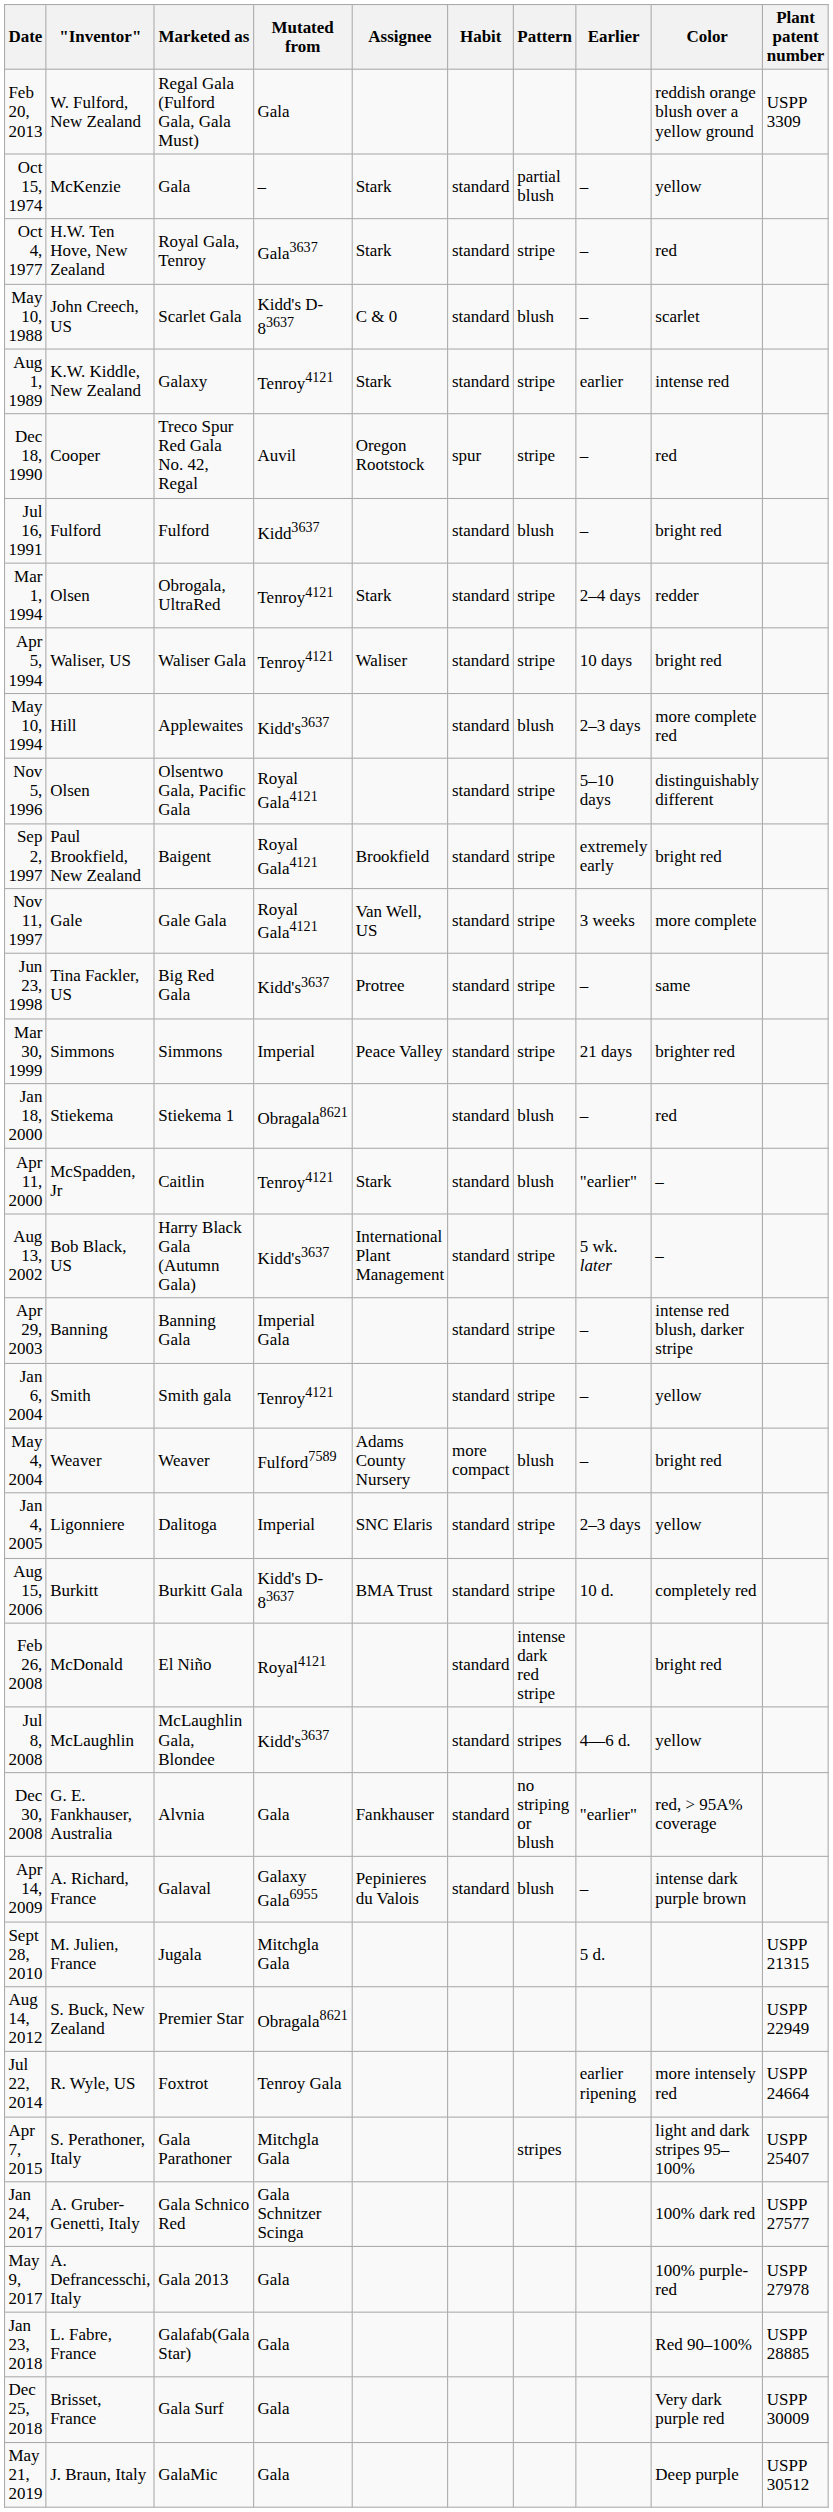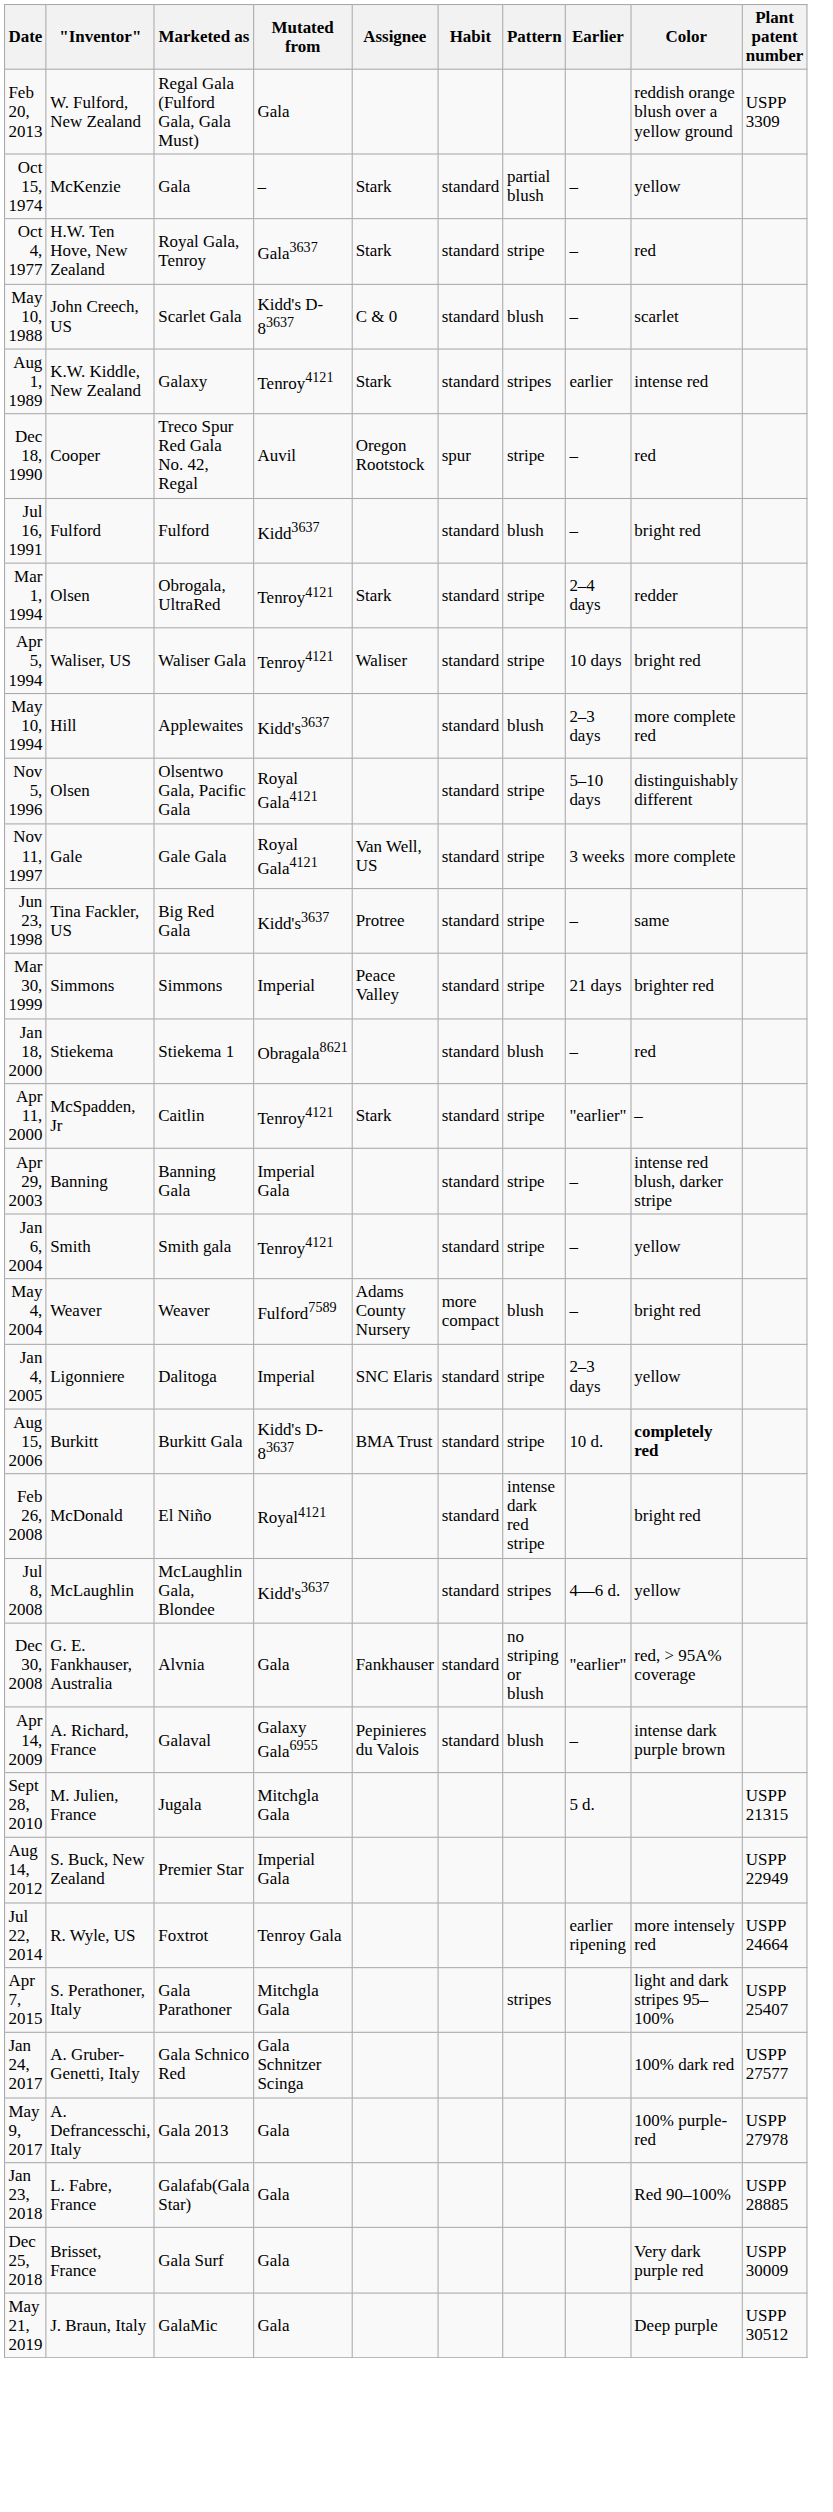Aug 1, 1989 | Pattern: stripe -> stripes
- row: Sep 2, 1997 | Paul Brookfield, New Zealand | Baigent | Royal Gala4121 | Brookfield | standard | stripe | extremely early | bright red
Apr 11, 2000 | Pattern: blush -> stripe
- row: Aug 13, 2002 | Bob Black, US | Harry Black Gala (Autumn Gala) | Kidd's3637 | International Plant Management | standard | stripe | 5 wk. later | –
Aug 15, 2006 | Color: normal -> bold
Aug 14, 2012 | Mutated from: Obragala8621 -> Imperial Gala
